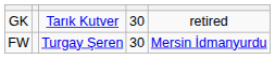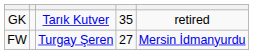GK | column 4: 30 -> 35
FW | column 4: 30 -> 27
